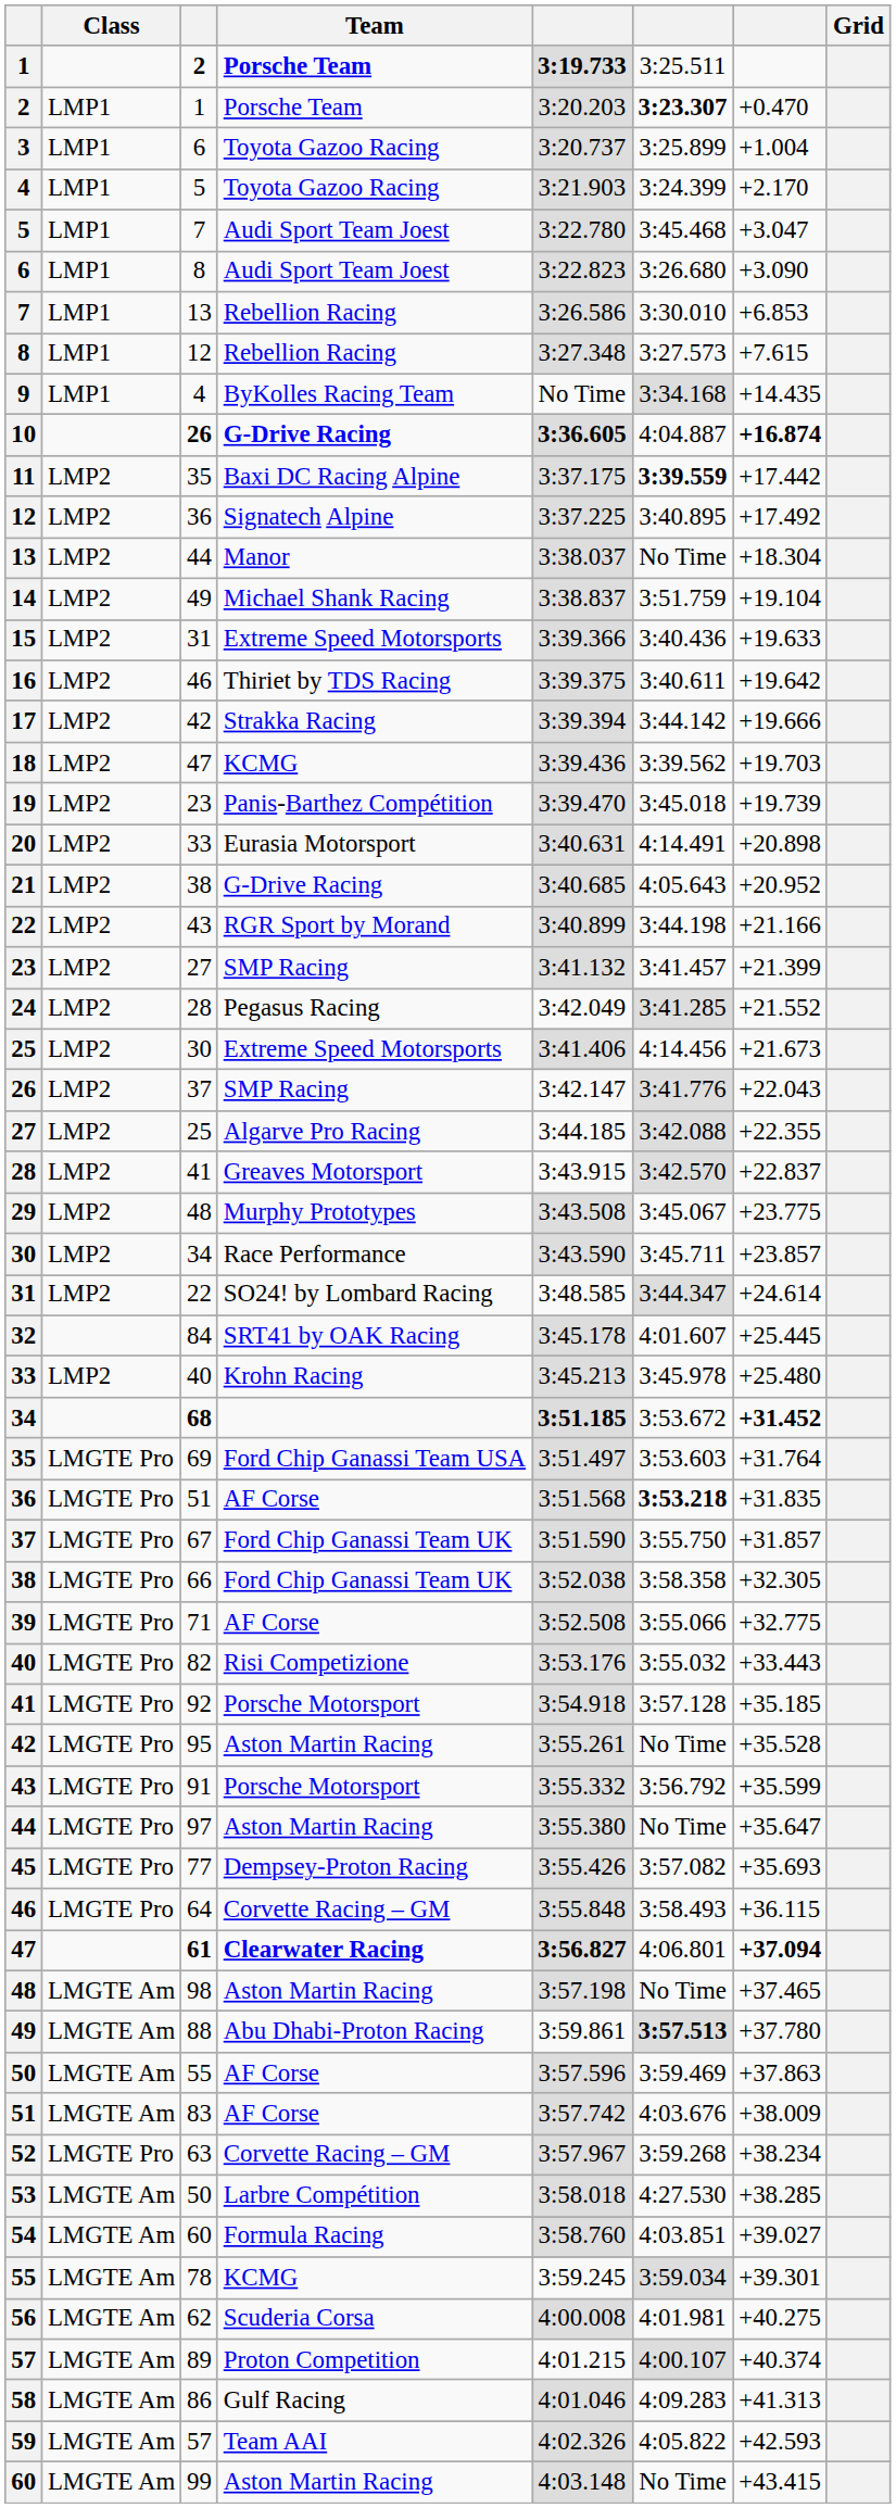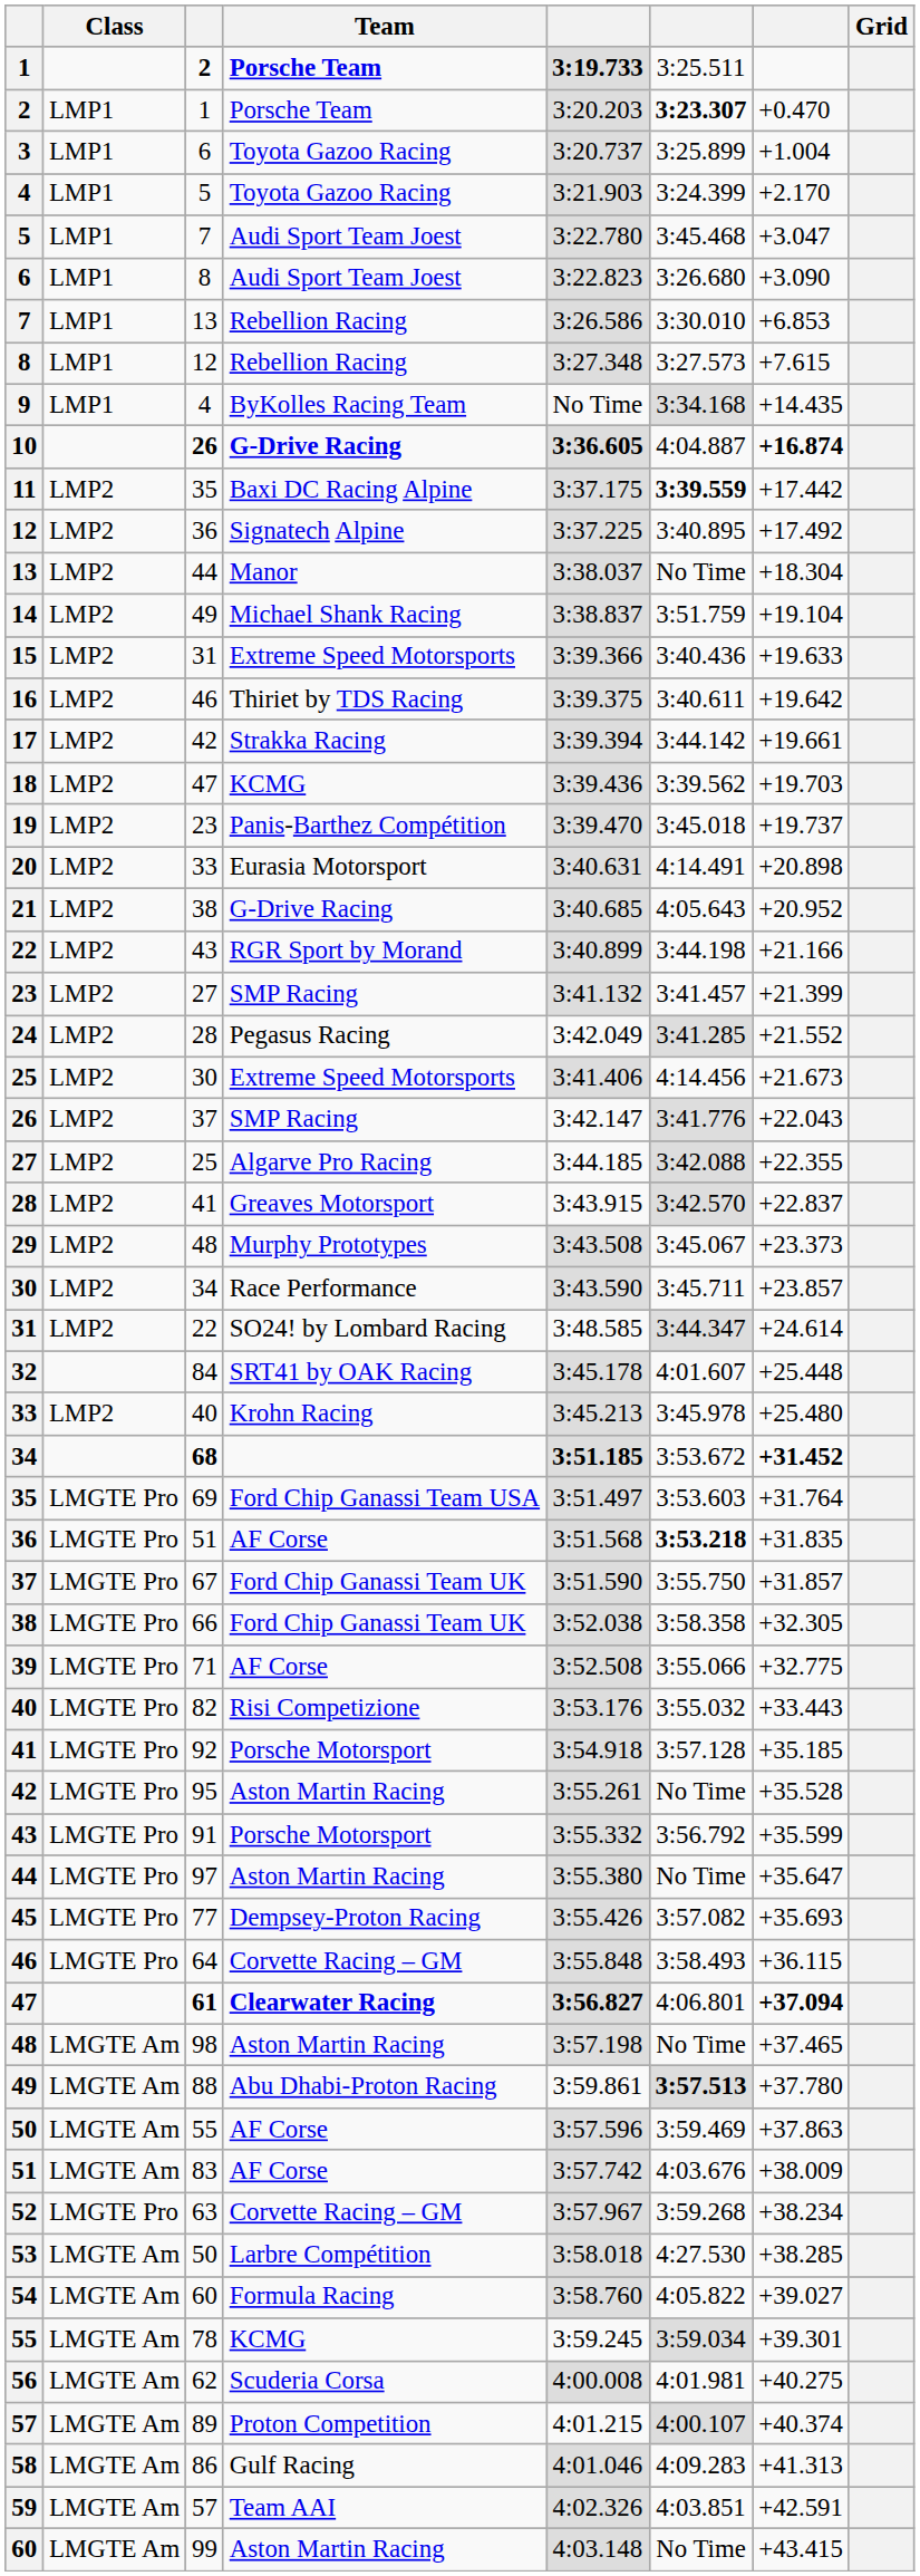17 | column 7: +19.666 -> +19.661
19 | column 7: +19.739 -> +19.737
29 | column 7: +23.775 -> +23.373
32 | column 7: +25.445 -> +25.448
54 | column 6: 4:03.851 -> 4:05.822
59 | column 6: 4:05.822 -> 4:03.851
59 | column 7: +42.593 -> +42.591
